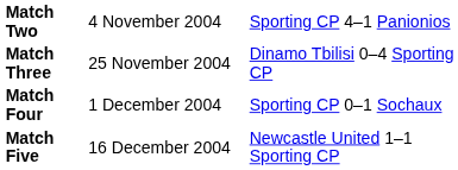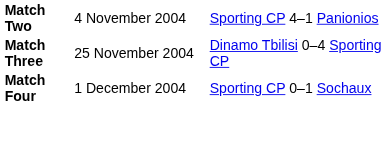- row: Match Five | 16 December 2004 | Newcastle United 1–1 Sporting CP
